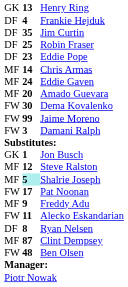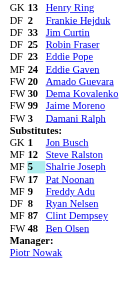Frankie Hejduk | column 2: 4 -> 2
Jim Curtin | column 2: 35 -> 33
- row: MF | 14 | Chris Armas
Amado Guevara | column 1: MF -> FW
- row: FW | 11 | Alecko Eskandarian
